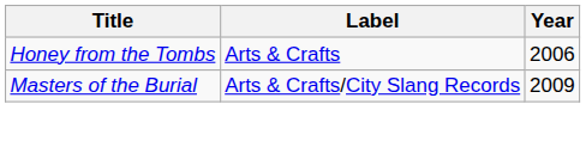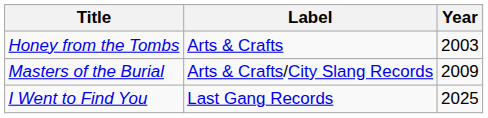Honey from the Tombs | Year: 2006 -> 2003
+ row: I Went to Find You | Last Gang Records | 2025
